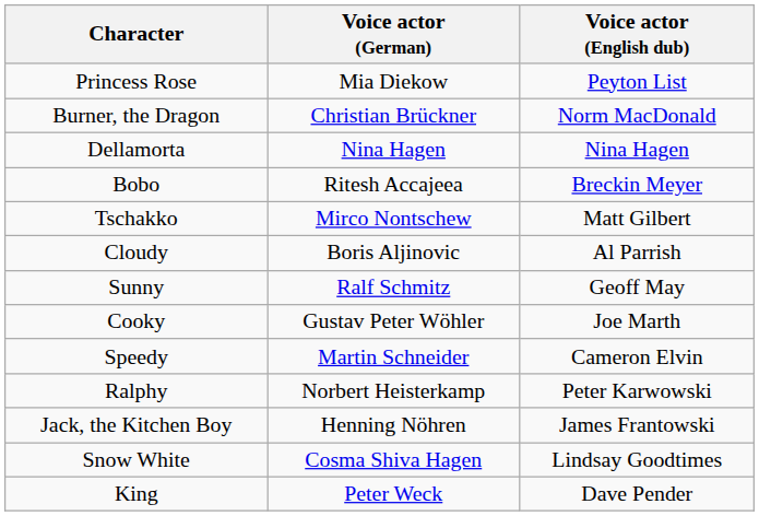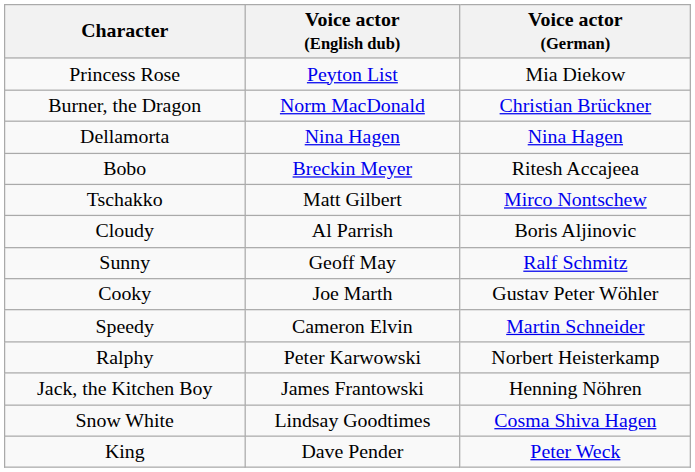columns swapped: Voice actor (German) <-> Voice actor (English dub)
